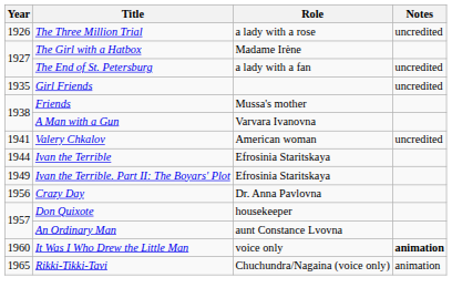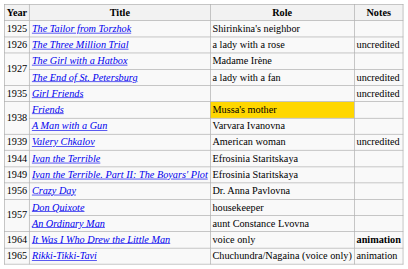+ row: 1925 | The Tailor from Torzhok | Shirinkina's neighbor
Friends | Role: no background -> gold background
Valery Chkalov | Year: 1941 -> 1939
It Was I Who Drew the Little Man | Year: 1960 -> 1964
